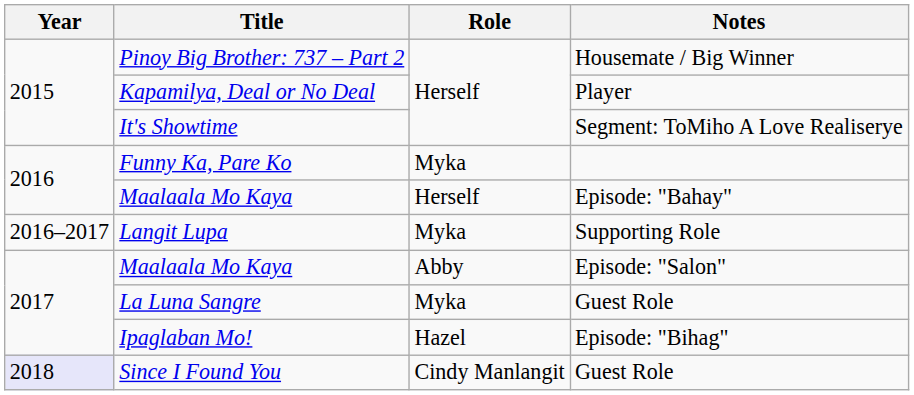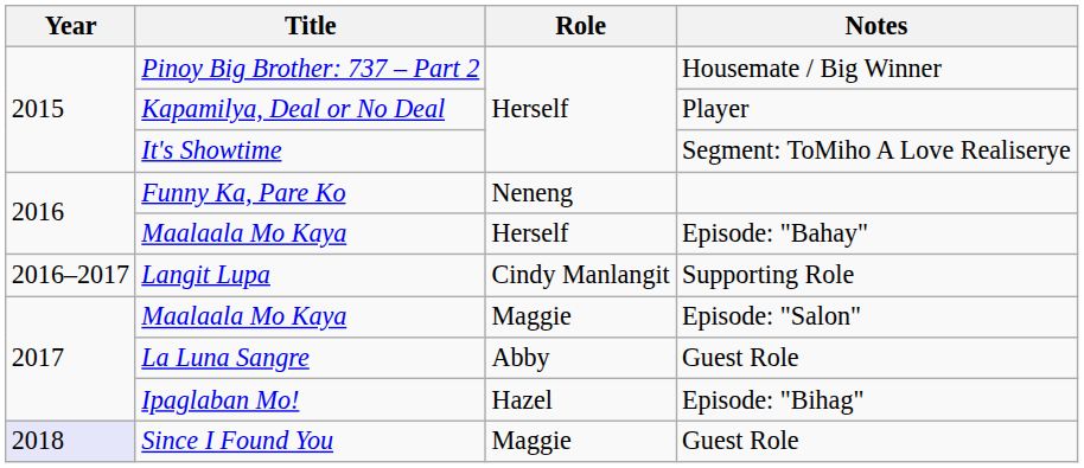Funny Ka, Pare Ko | Role: Myka -> Neneng
Langit Lupa | Role: Myka -> Cindy Manlangit
Maalaala Mo Kaya / Episode: "Salon" | Role: Abby -> Maggie
La Luna Sangre | Role: Myka -> Abby
Since I Found You | Role: Cindy Manlangit -> Maggie
